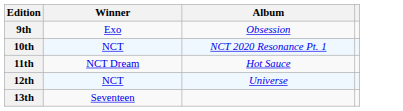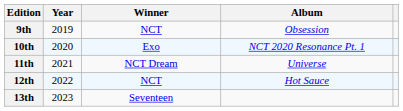+ column: Year | 2019 | 2020 | 2021 | 2022 | 2023
9th | Winner: Exo -> NCT
10th | Winner: NCT -> Exo
11th | Album: Hot Sauce -> Universe
12th | Album: Universe -> Hot Sauce
